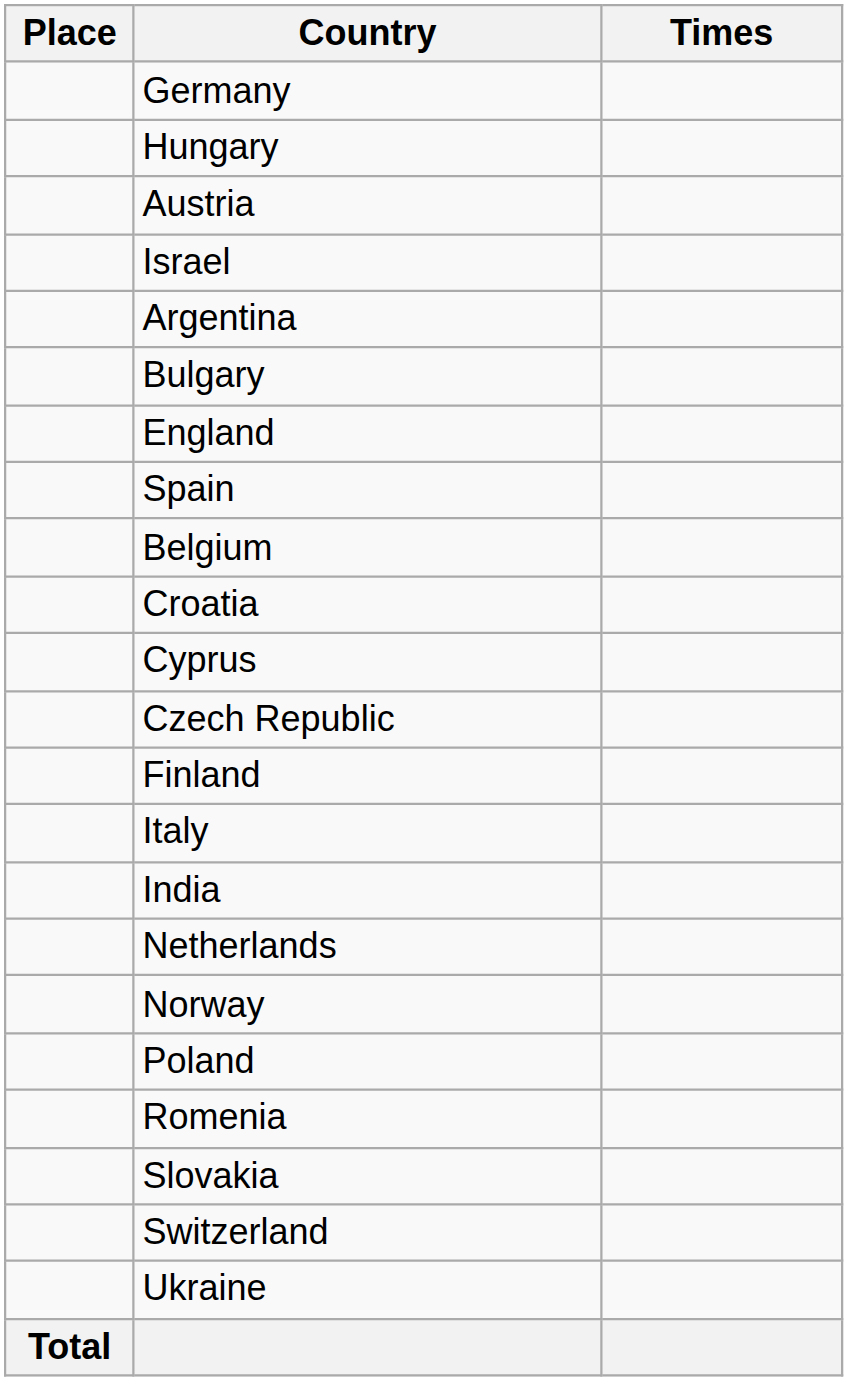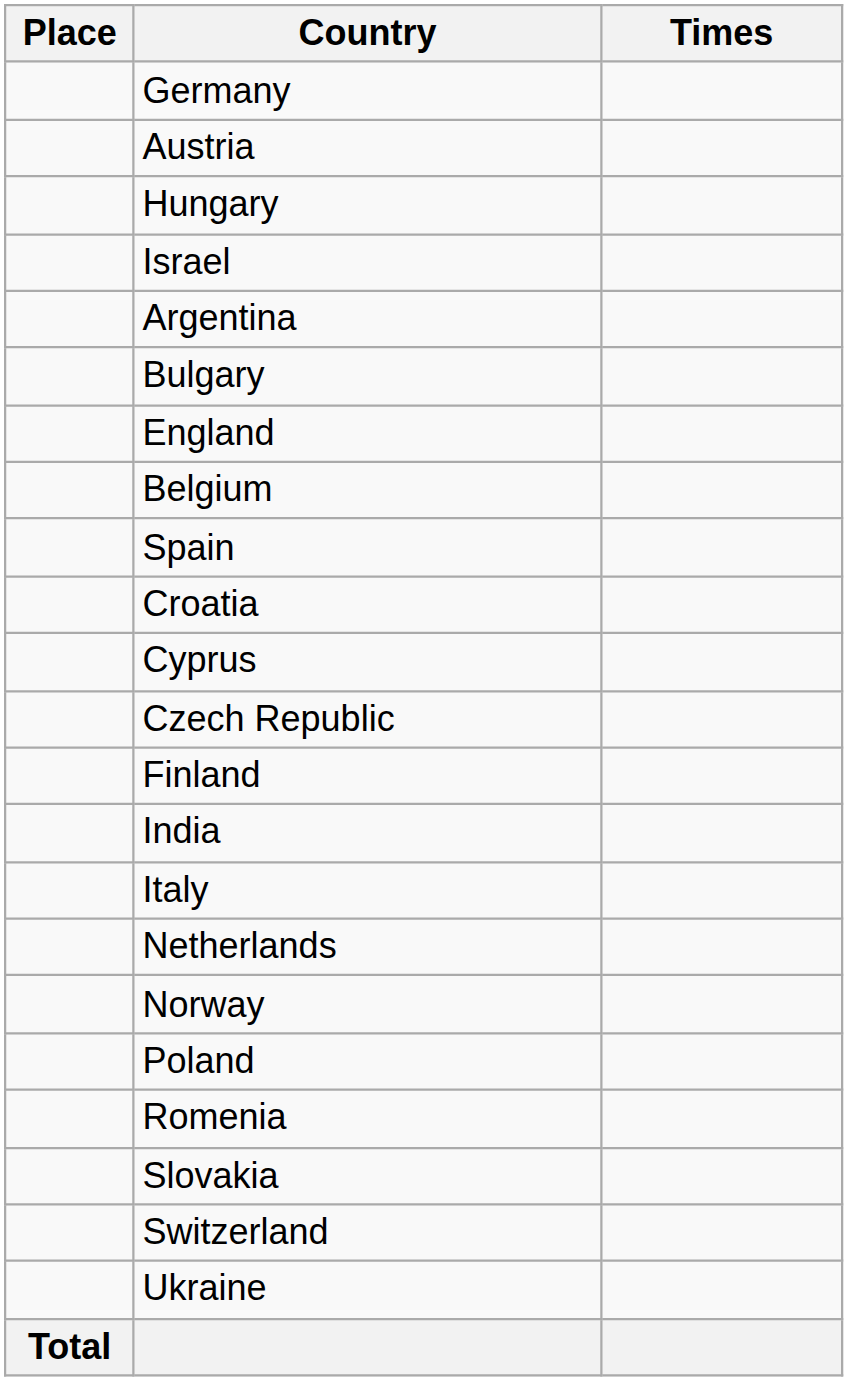rows swapped: Hungary <-> Austria
rows swapped: Spain <-> Belgium
rows swapped: India <-> Italy
